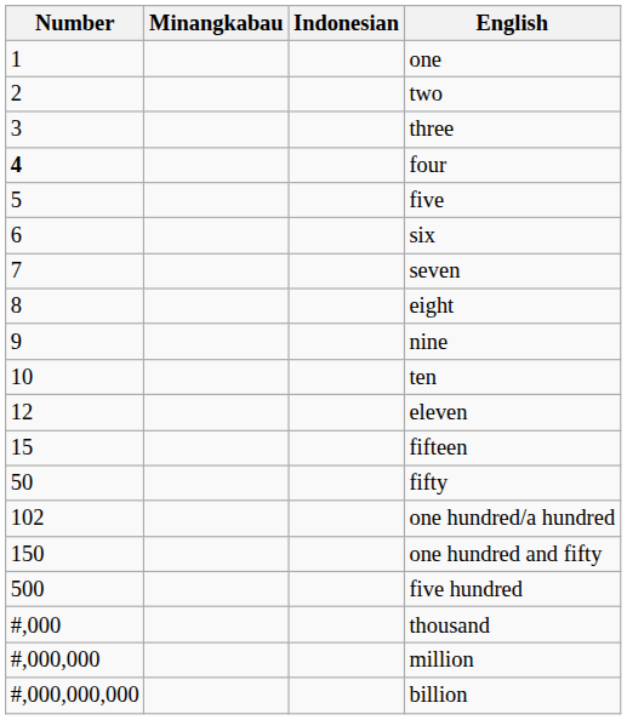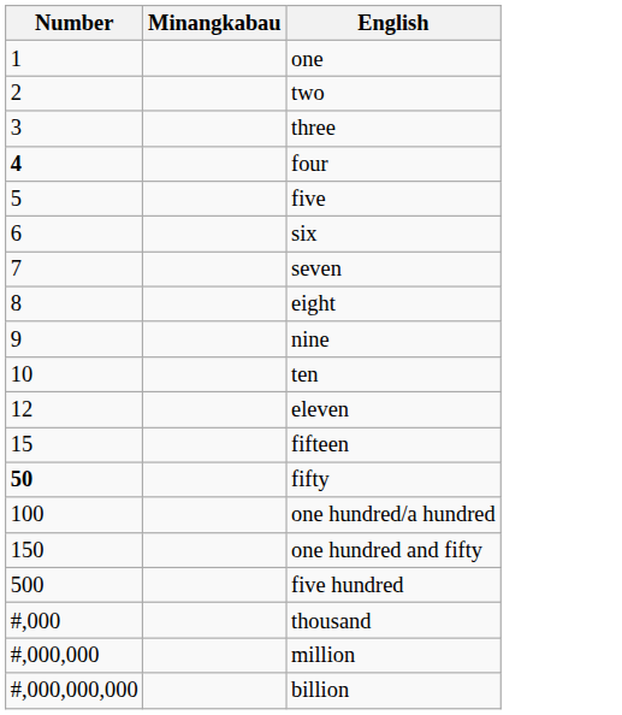- column: Indonesian
fifty | Number: normal -> bold
one hundred/a hundred | Number: 102 -> 100
